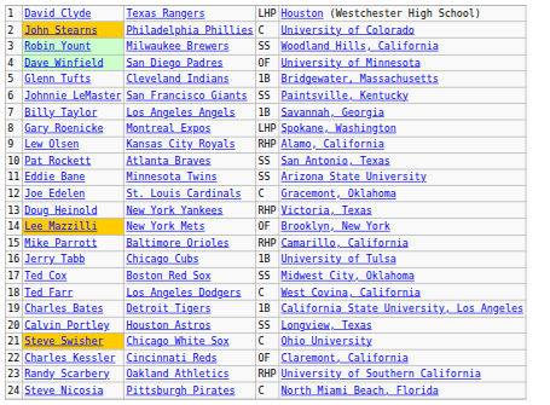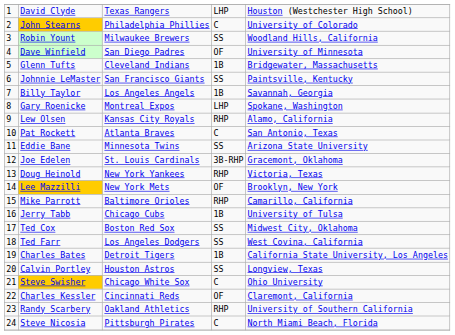Pat Rockett | column 4: SS -> C
Joe Edelen | column 4: C -> 3B-RHP
Ted Farr | column 4: C -> SS
